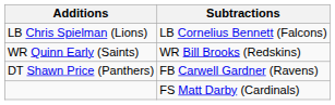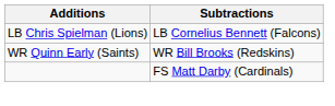- row: DT Shawn Price (Panthers) | FB Carwell Gardner (Ravens)
